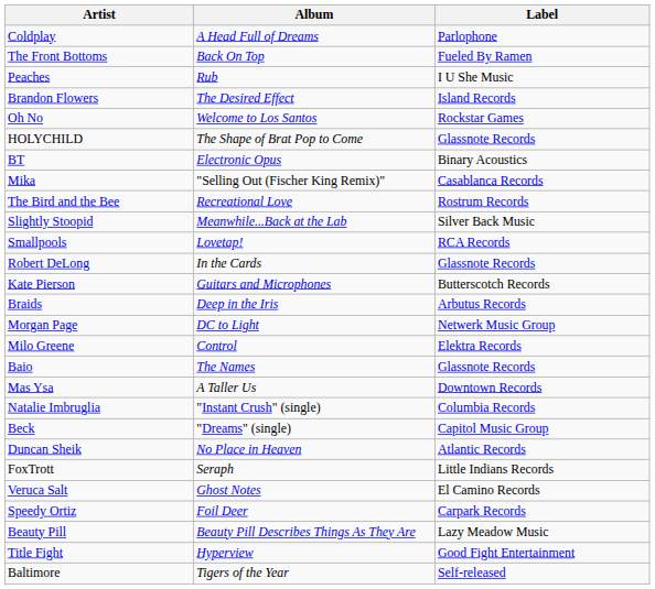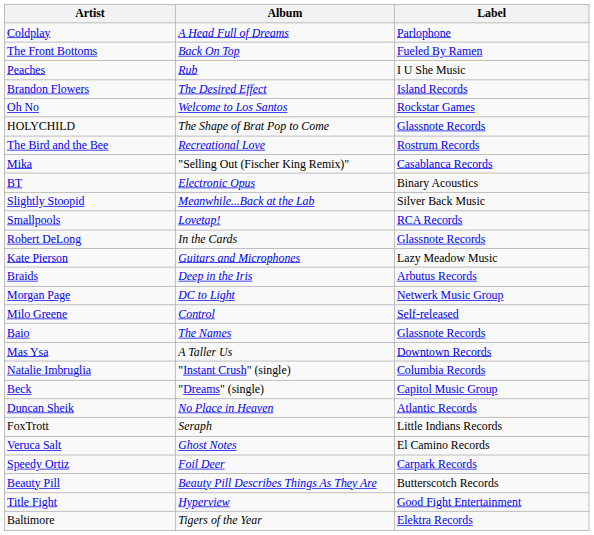rows swapped: The Bird and the Bee <-> BT
Kate Pierson | Label: Butterscotch Records -> Lazy Meadow Music
Milo Greene | Label: Elektra Records -> Self-released
Beauty Pill | Label: Lazy Meadow Music -> Butterscotch Records
Baltimore | Label: Self-released -> Elektra Records
